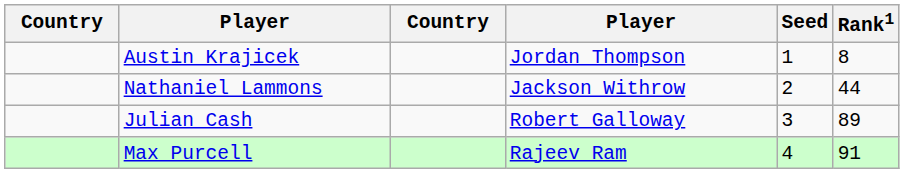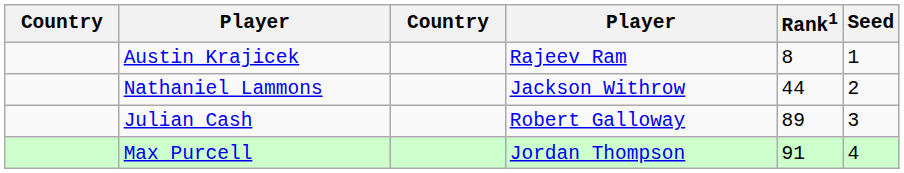columns swapped: Rank1 <-> Seed
Austin Krajicek | column 4: Jordan Thompson -> Rajeev Ram
Max Purcell | column 4: Rajeev Ram -> Jordan Thompson
